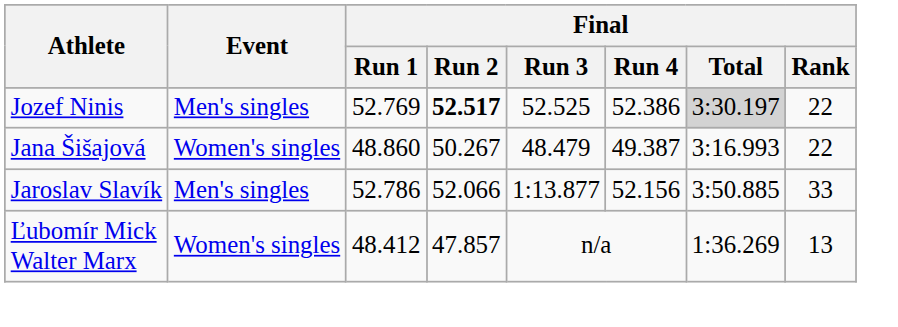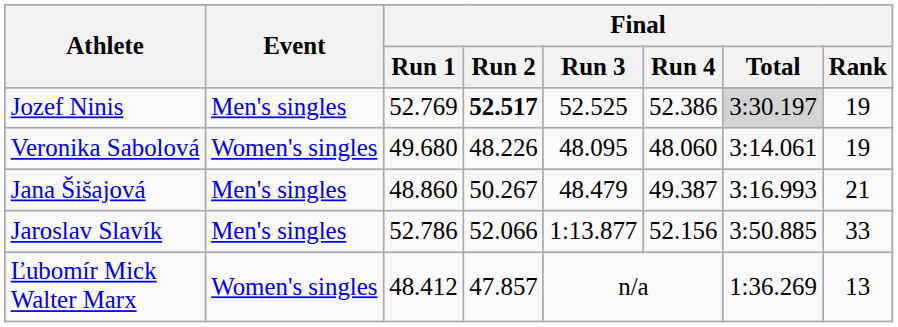Jozef Ninis | Final / Rank: 22 -> 19
+ row: Veronika Sabolová | Women's singles | 49.680 | 48.226 | 48.095 | 48.060 | 3:14.061 | 19
Jana Šišajová | Event: Women's singles -> Men's singles
Jana Šišajová | Final / Rank: 22 -> 21
